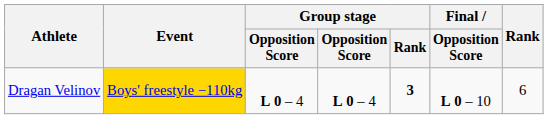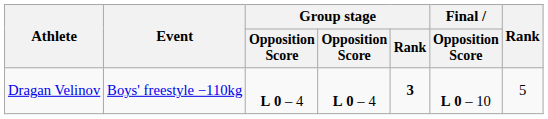Dragan Velinov | Event: gold background -> no background
Dragan Velinov | Rank: 6 -> 5
